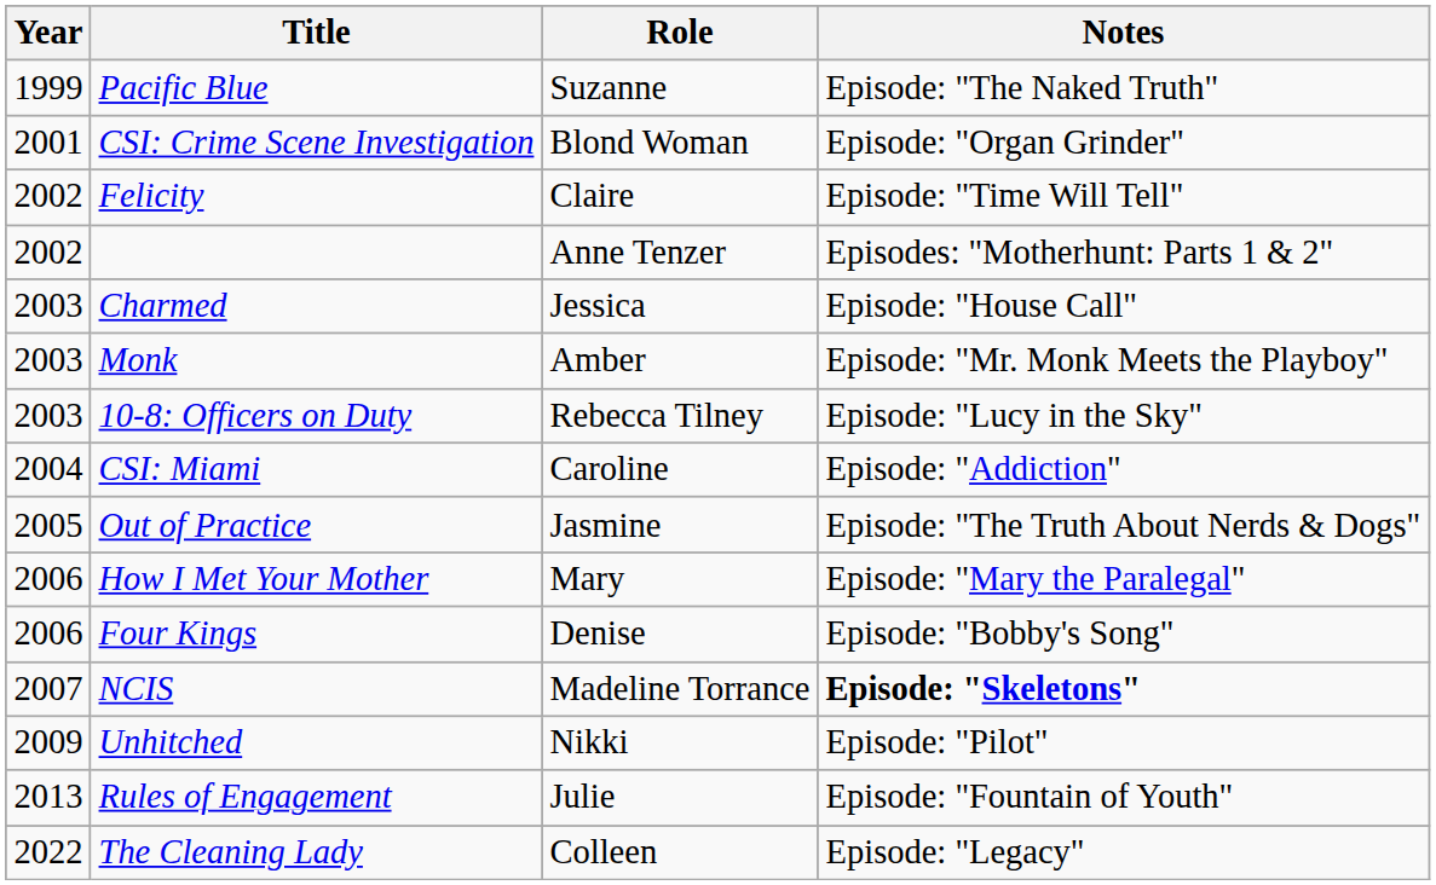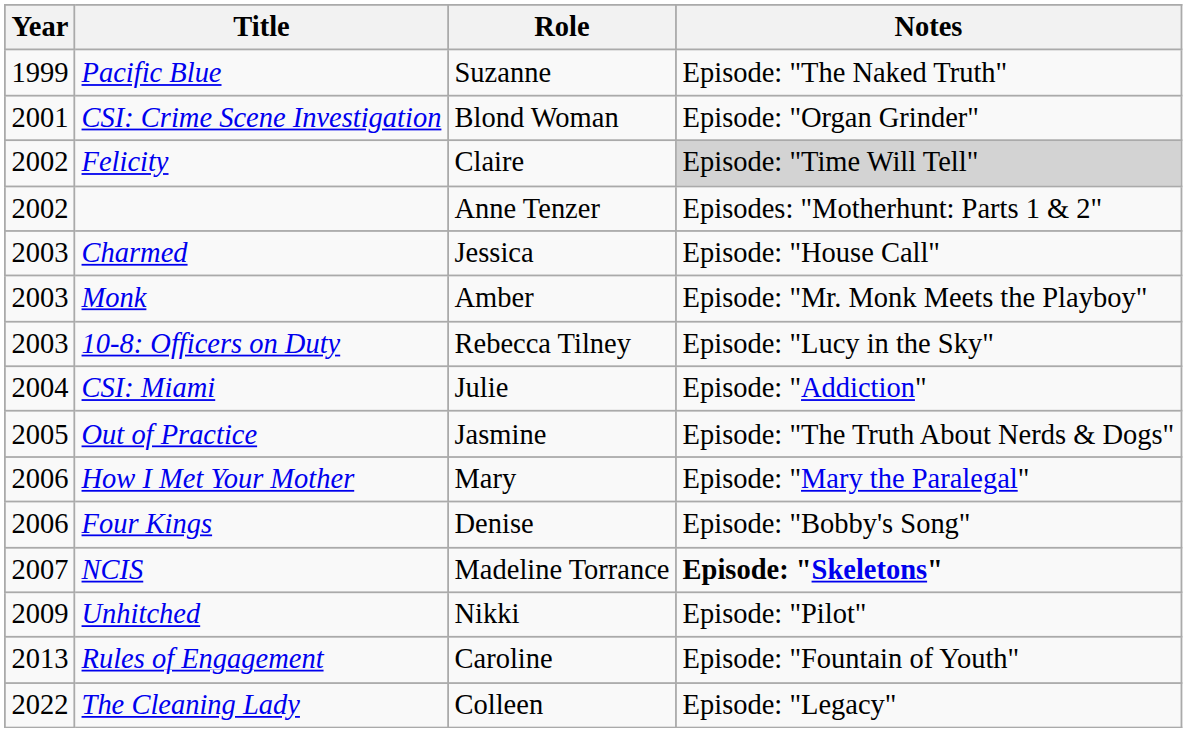Felicity | Notes: no background -> lightgrey background
CSI: Miami | Role: Caroline -> Julie
Rules of Engagement | Role: Julie -> Caroline
